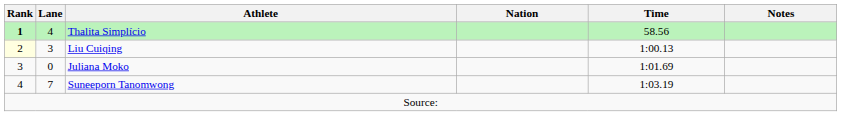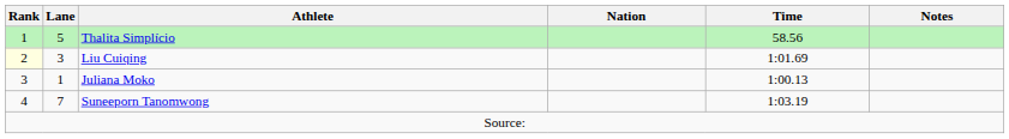Thalita Simplício | Rank: bold -> normal
Thalita Simplício | Lane: 4 -> 5
Liu Cuiqing | Time: 1:00.13 -> 1:01.69
Juliana Moko | Lane: 0 -> 1
Juliana Moko | Time: 1:01.69 -> 1:00.13
